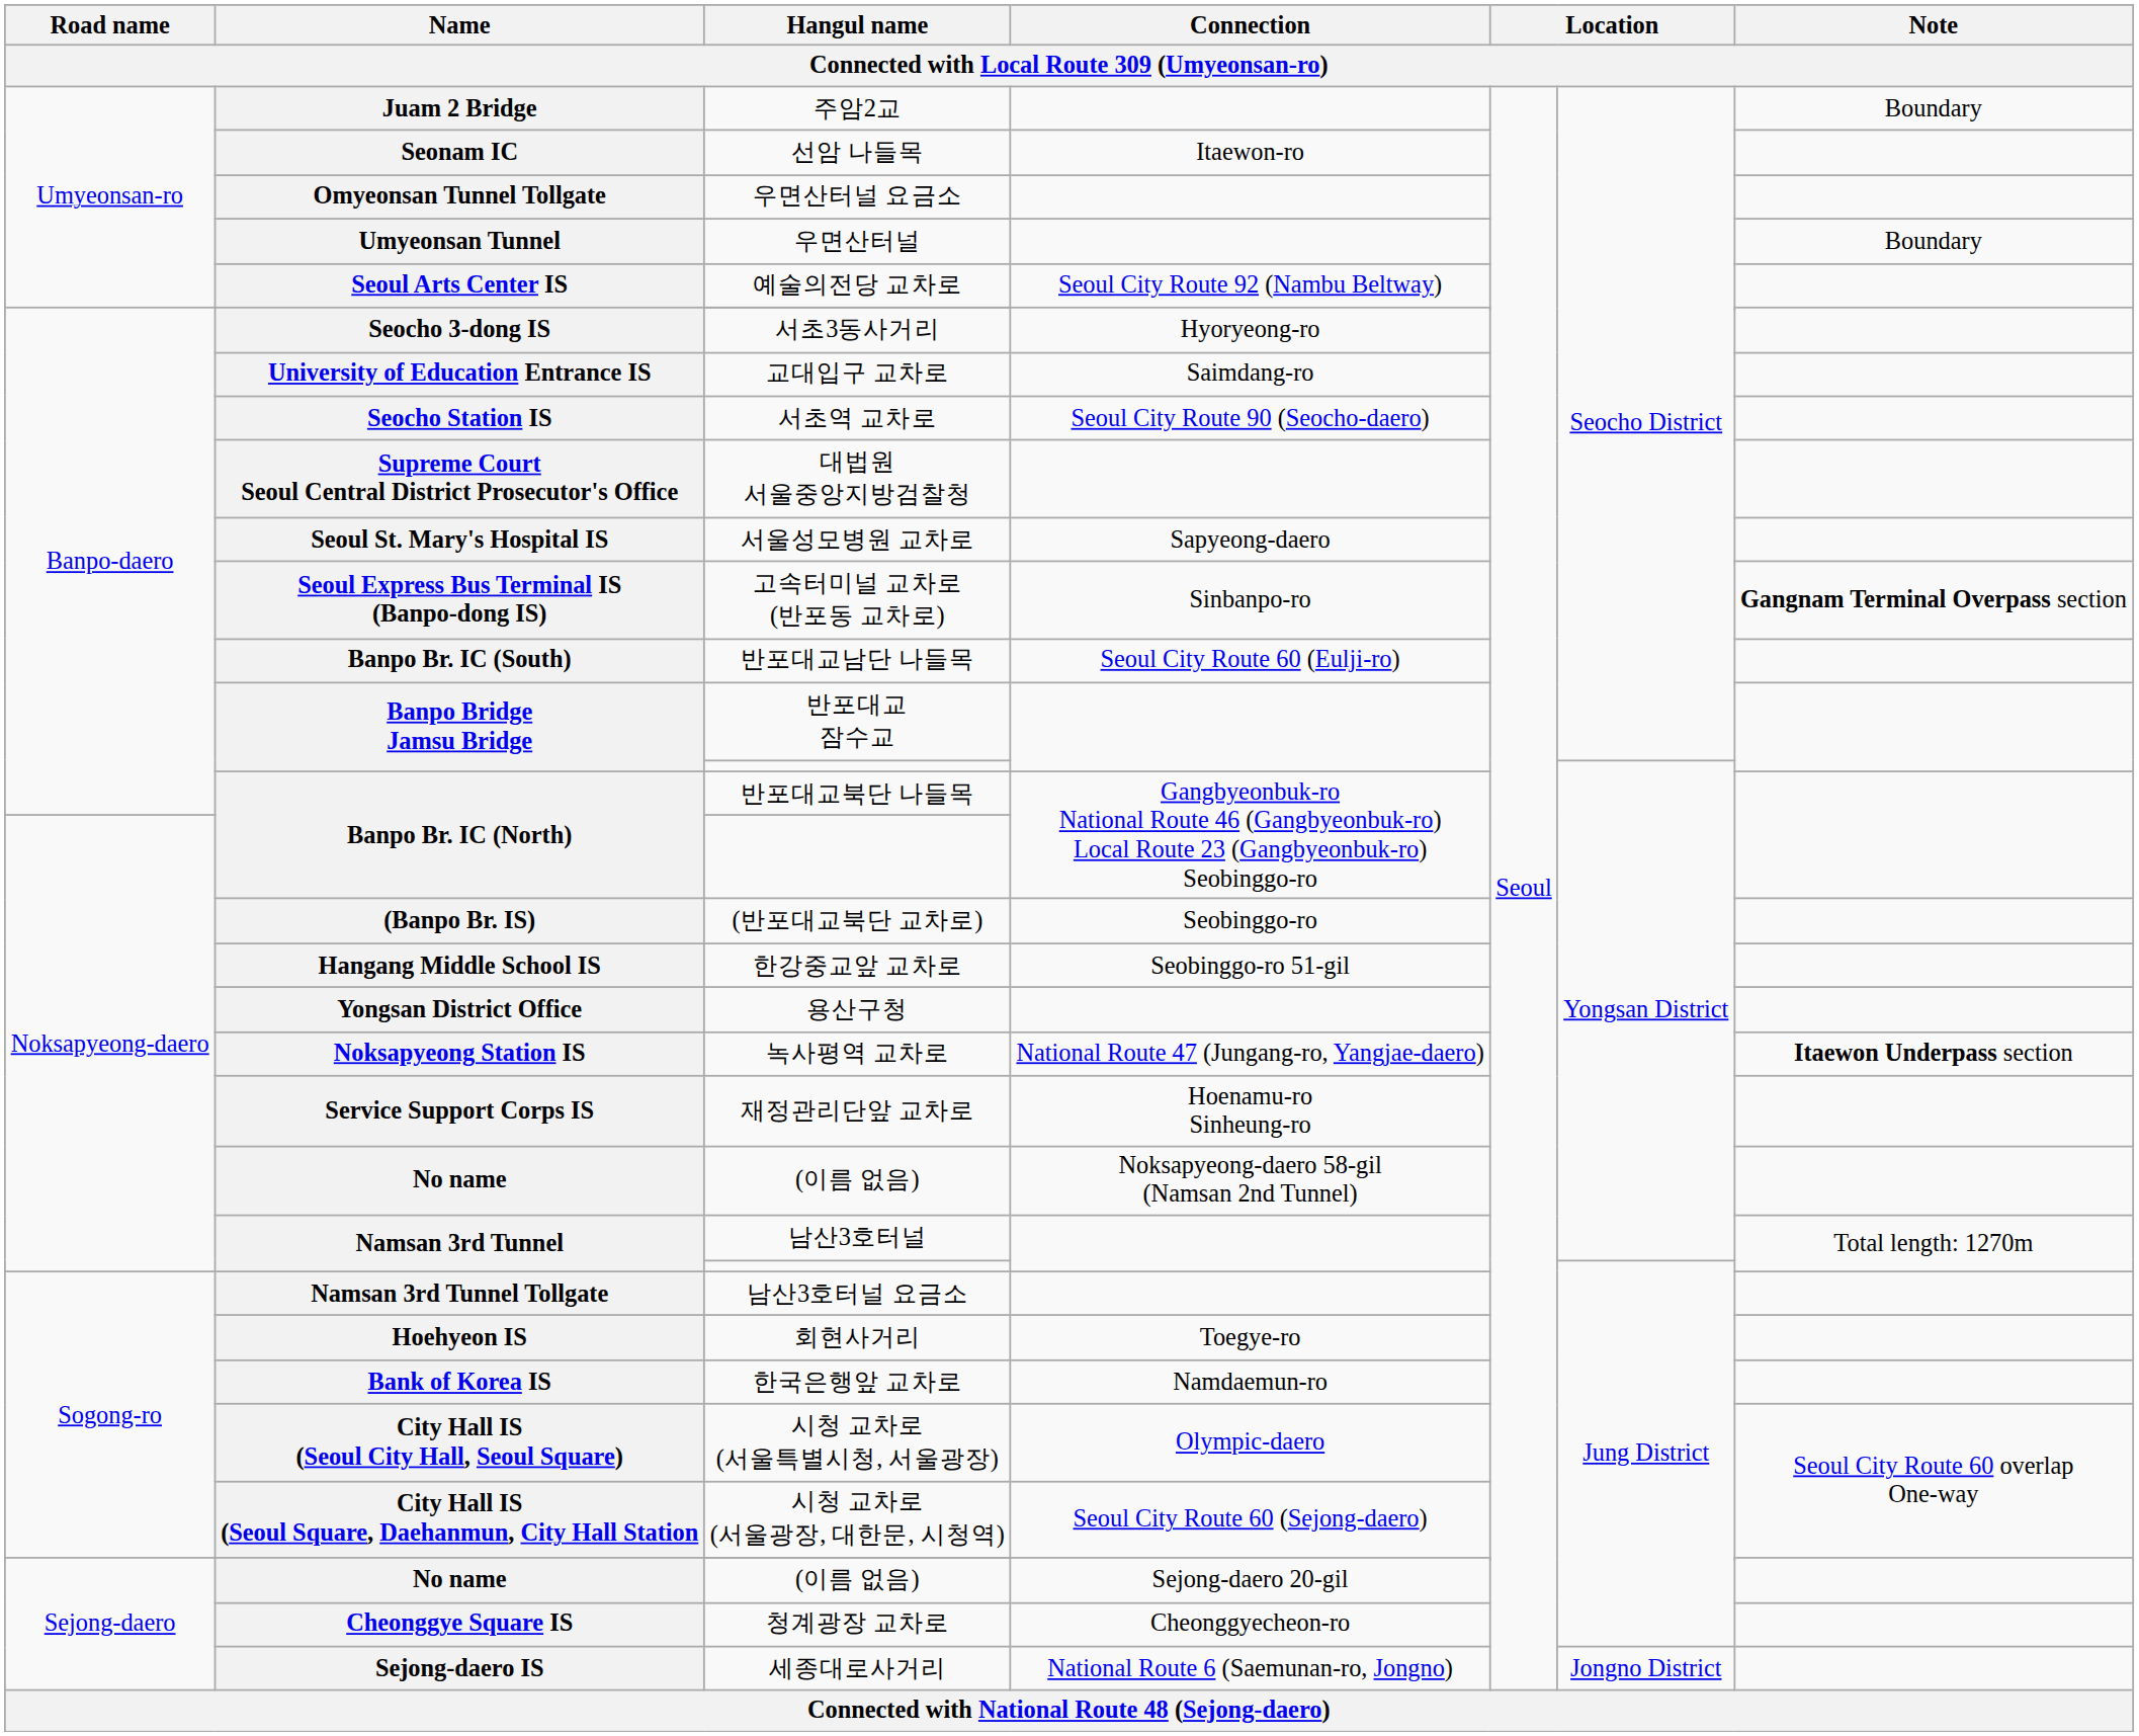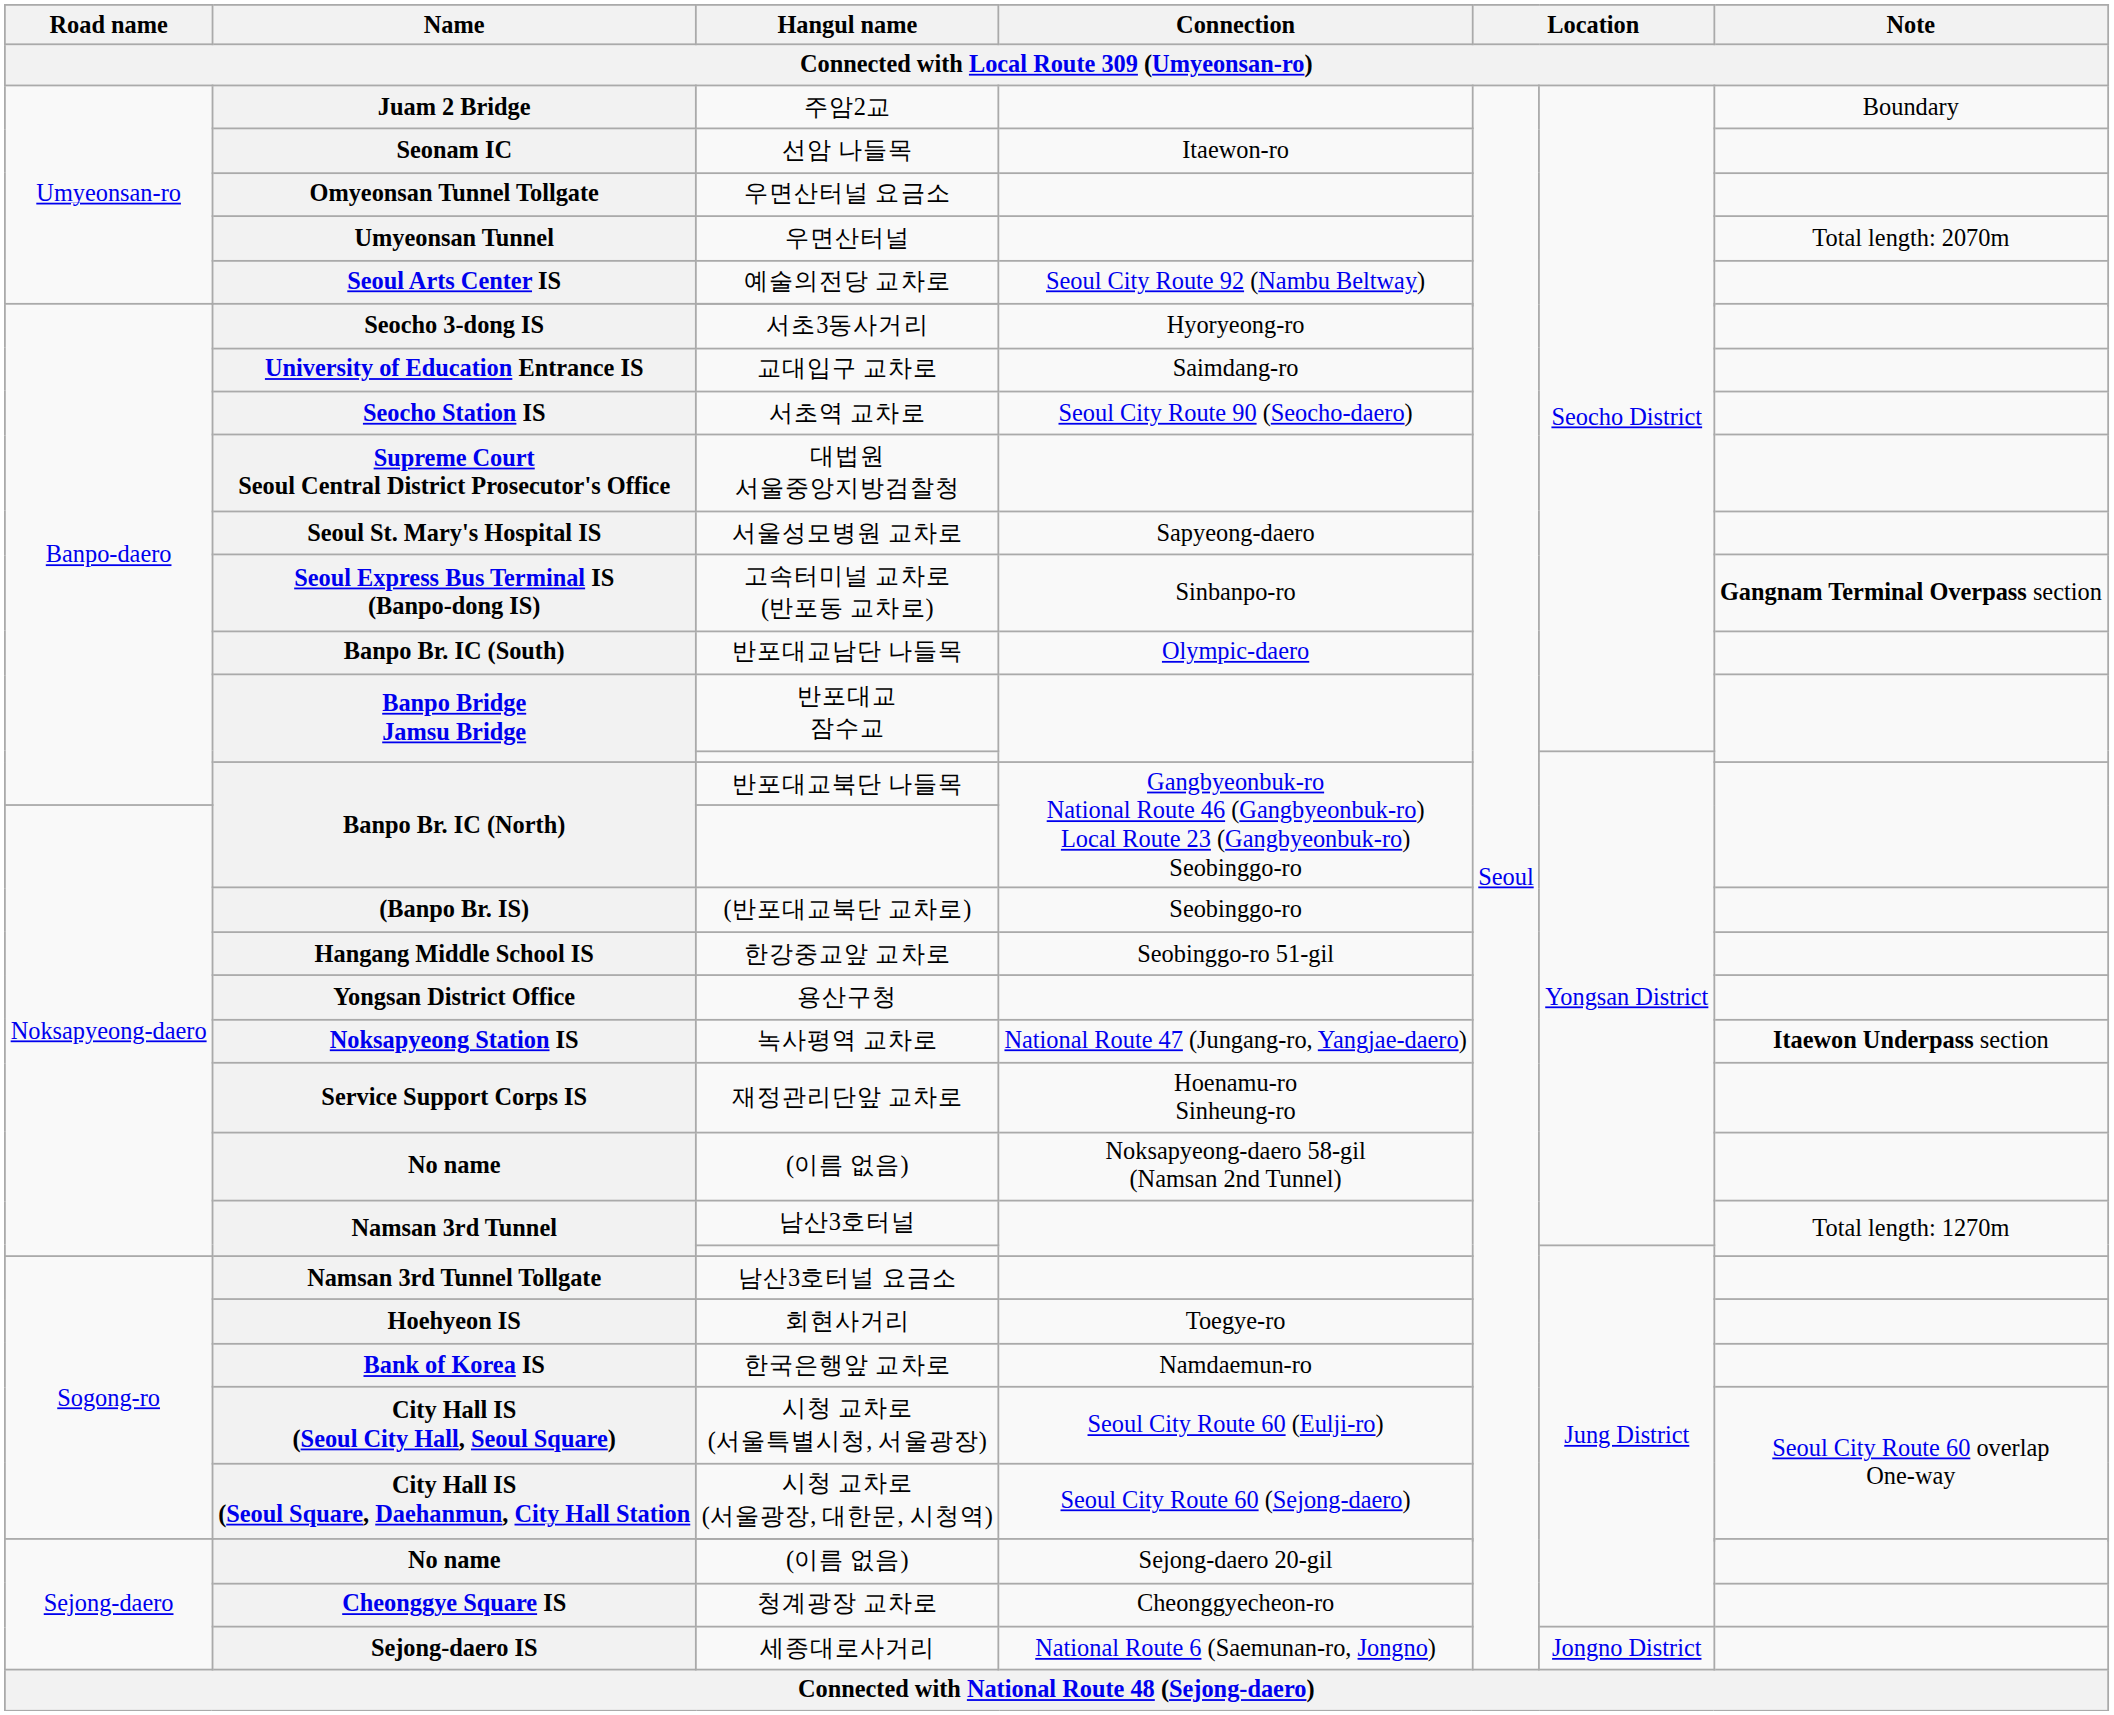우면산터널 | Note: Boundary -> Total length: 2070m
반포대교남단 나들목 | Connection: Seoul City Route 60 (Eulji-ro) -> Olympic-daero
시청 교차로 (서울특별시청, 서울광장) | Connection: Olympic-daero -> Seoul City Route 60 (Eulji-ro)
